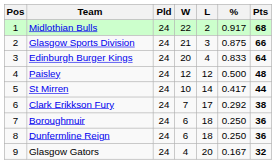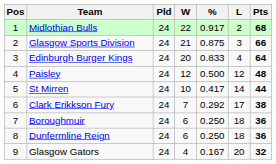columns swapped: L <-> %
